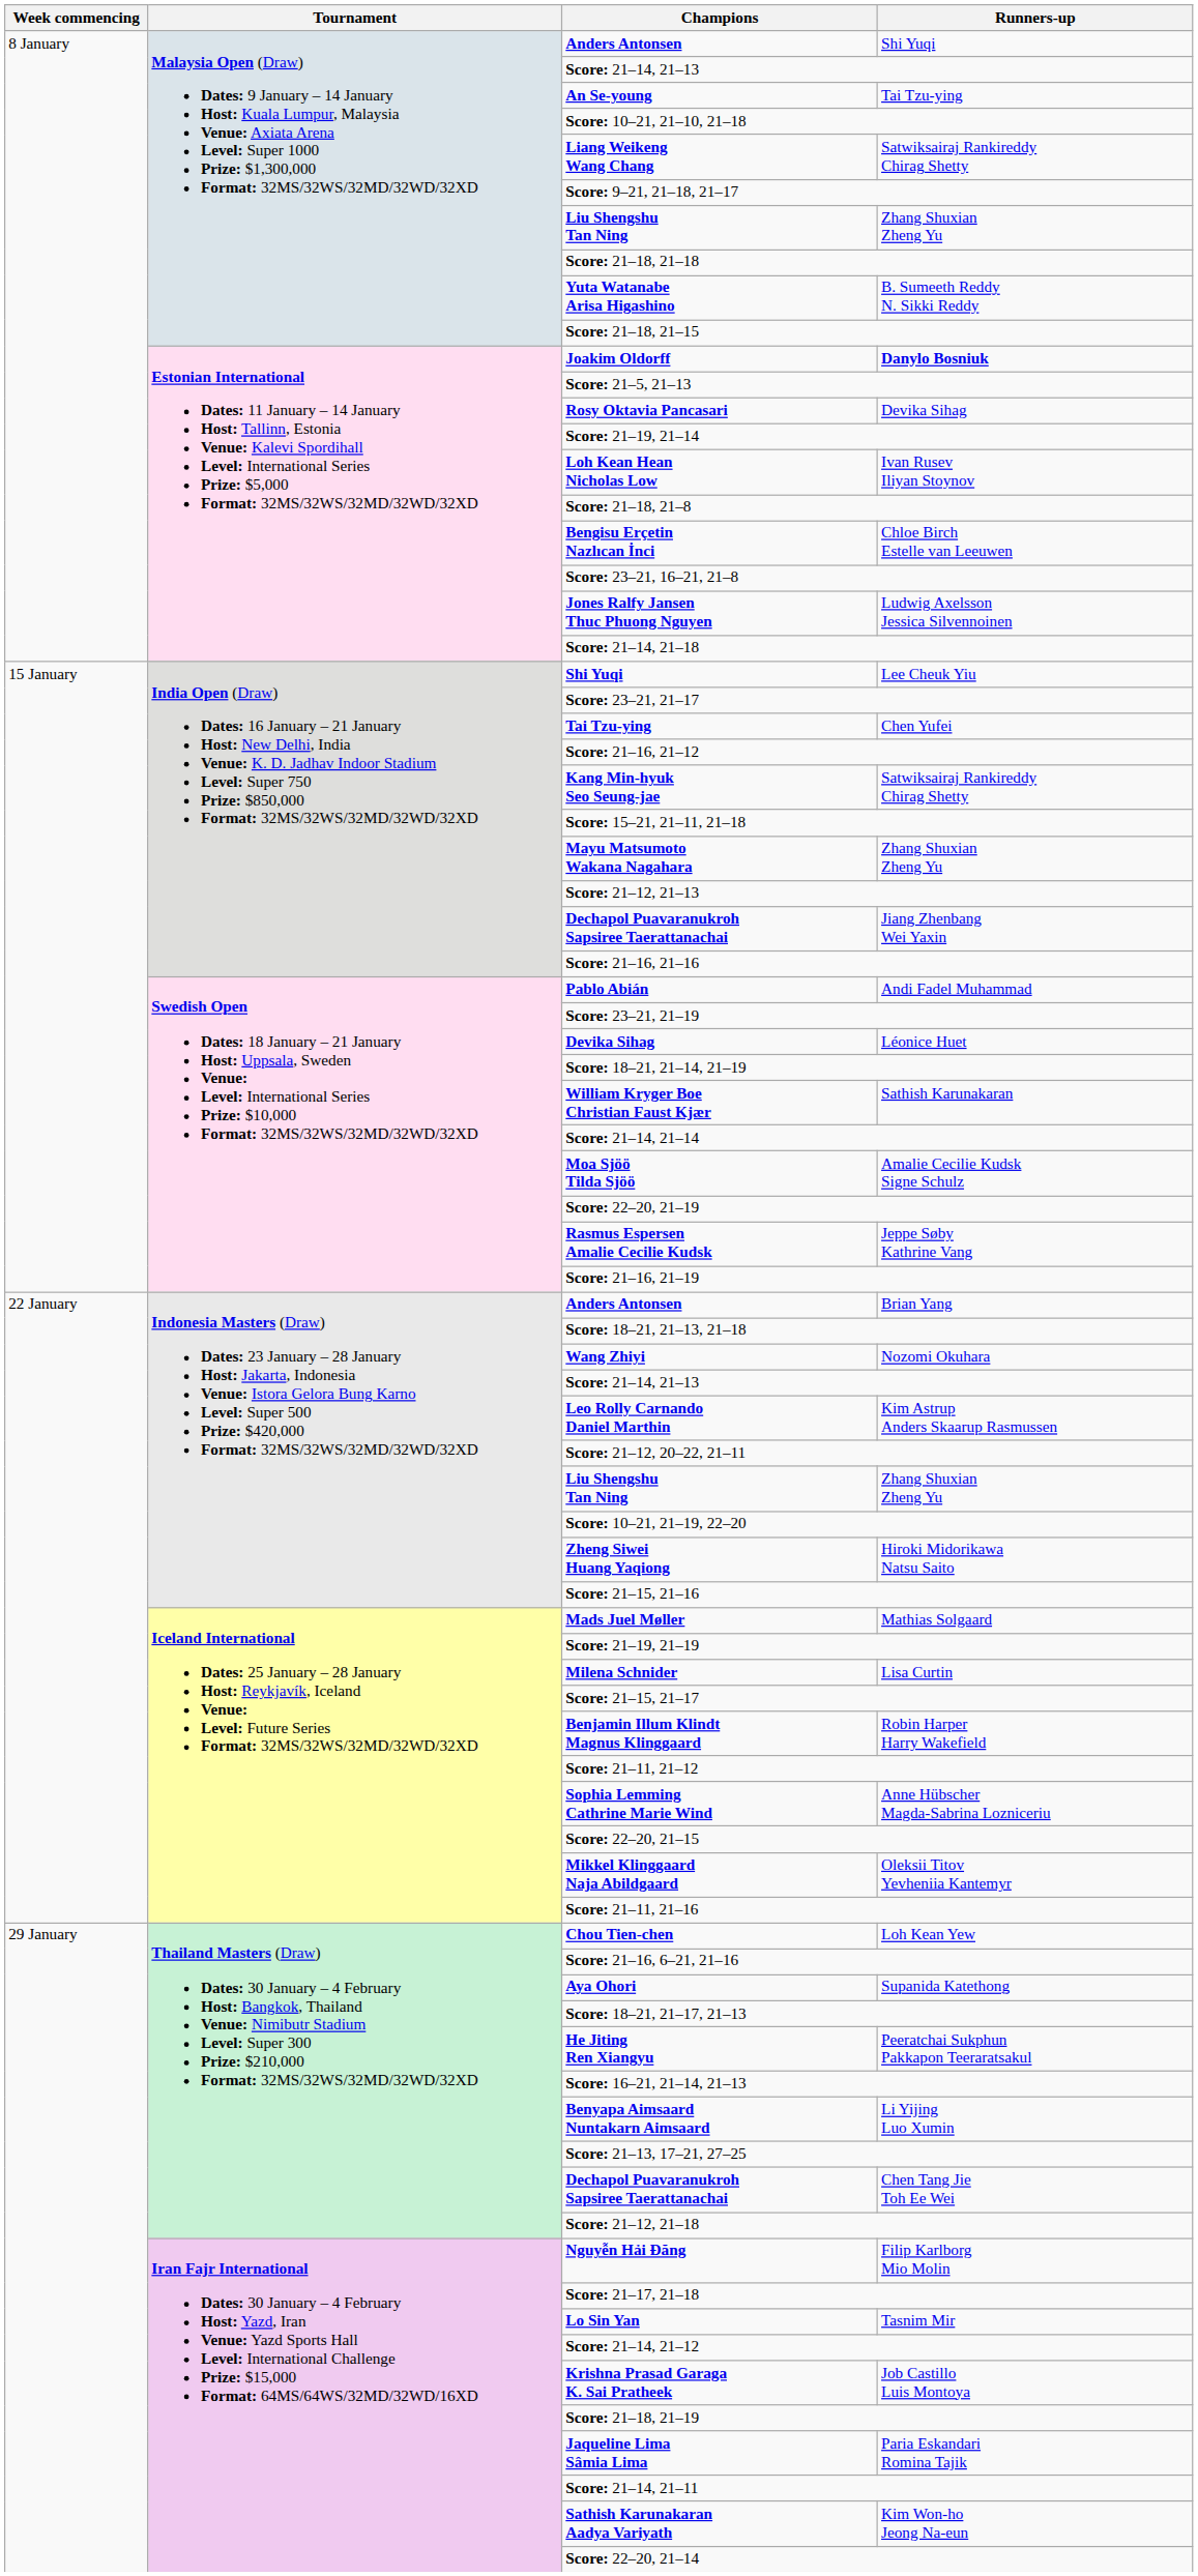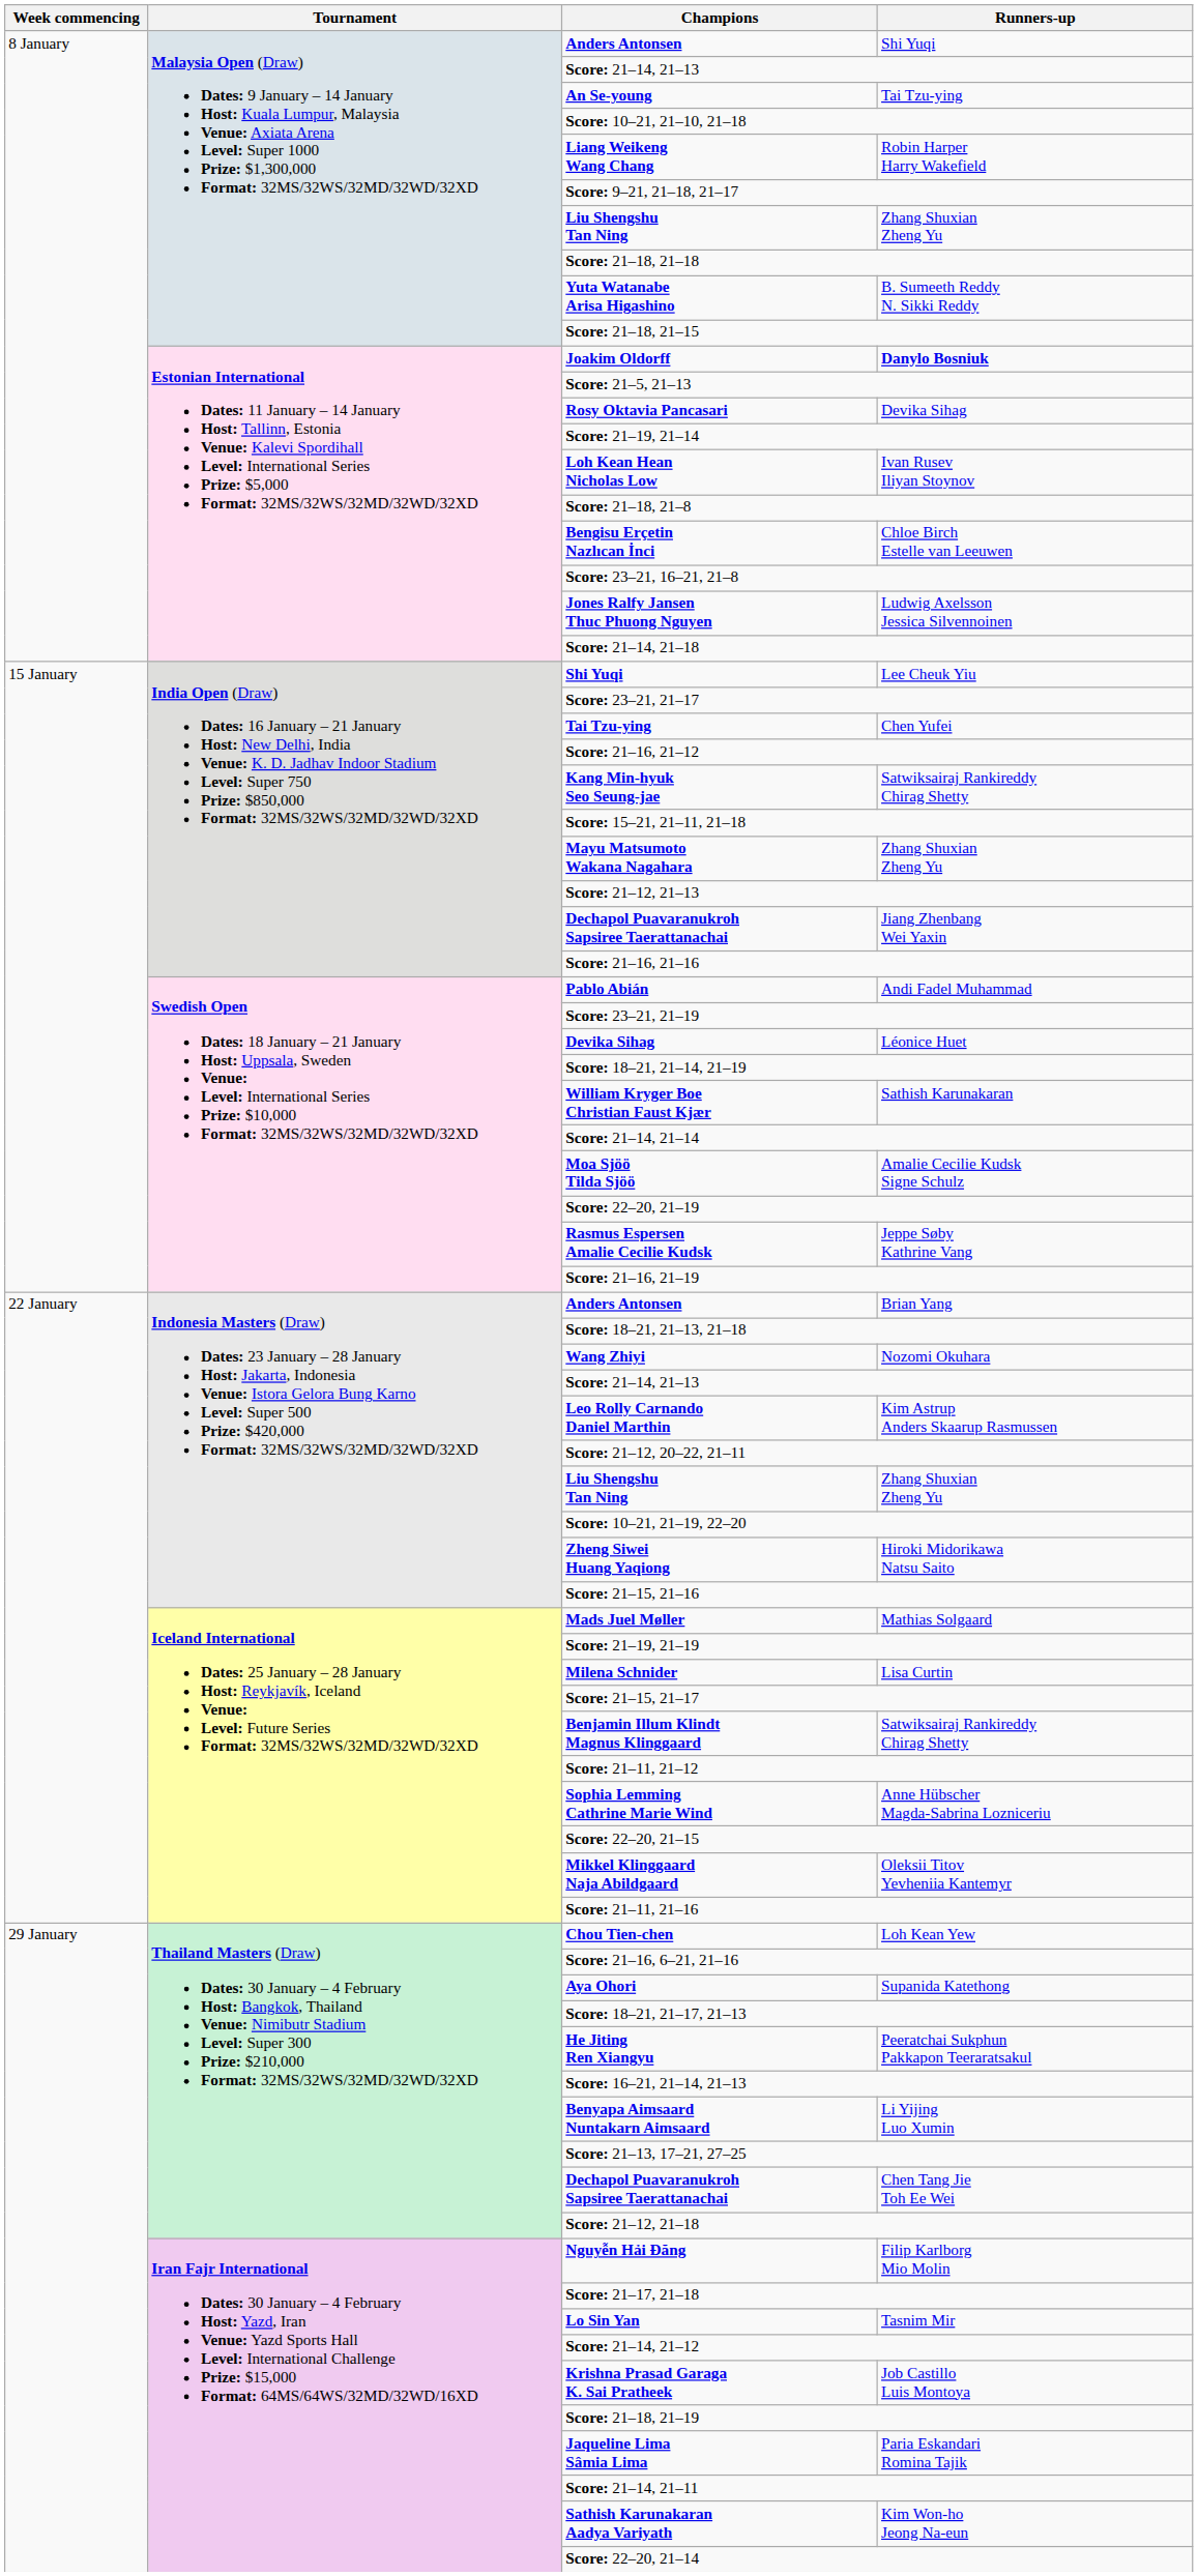Liang Weikeng Wang Chang | Runners-up: Satwiksairaj Rankireddy Chirag Shetty -> Robin Harper Harry Wakefield
Benjamin Illum Klindt Magnus Klinggaard | Runners-up: Robin Harper Harry Wakefield -> Satwiksairaj Rankireddy Chirag Shetty
